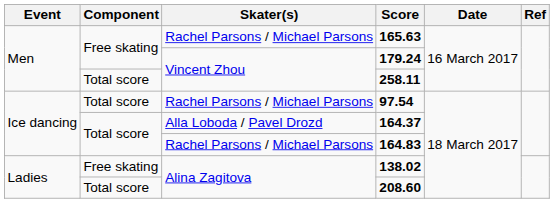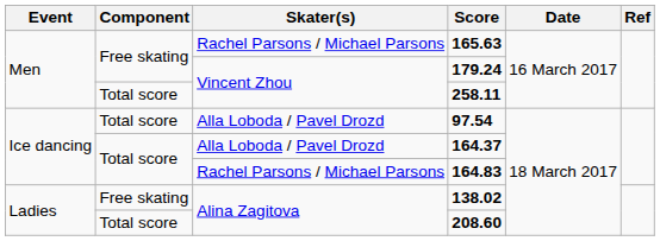97.54 | Skater(s): Rachel Parsons / Michael Parsons -> Alla Loboda / Pavel Drozd
